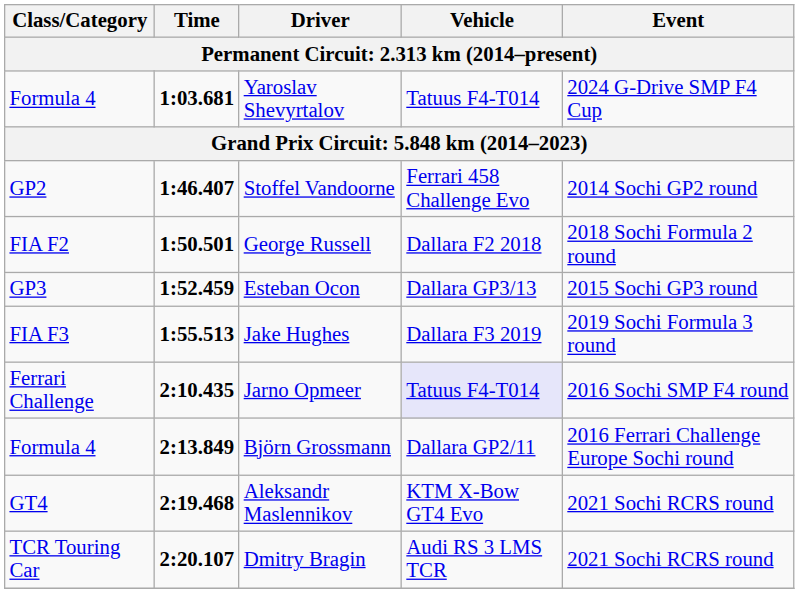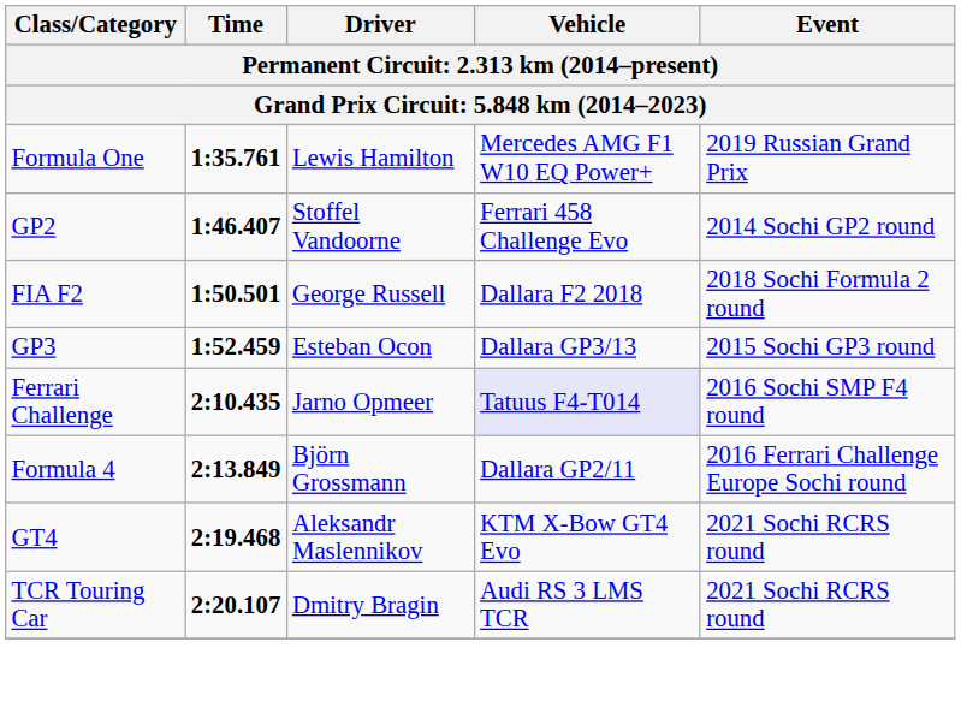- row: Formula 4 | 1:03.681 | Yaroslav Shevyrtalov | Tatuus F4-T014 | 2024 G-Drive SMP F4 Cup
+ row: Formula One | 1:35.761 | Lewis Hamilton | Mercedes AMG F1 W10 EQ Power+ | 2019 Russian Grand Prix
- row: FIA F3 | 1:55.513 | Jake Hughes | Dallara F3 2019 | 2019 Sochi Formula 3 round
